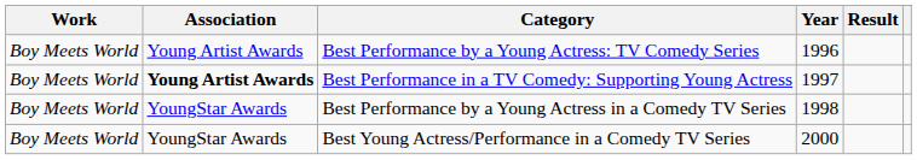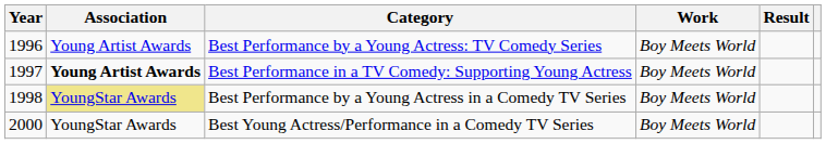columns swapped: Year <-> Work
Best Performance by a Young Actress in a Comedy TV Series | Association: no background -> khaki background
